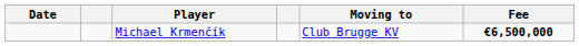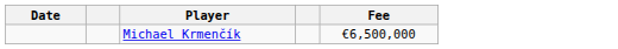- column: Moving to | Club Brugge KV
Michael Krmenčík | Fee: bold -> normal
